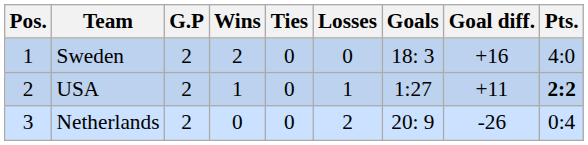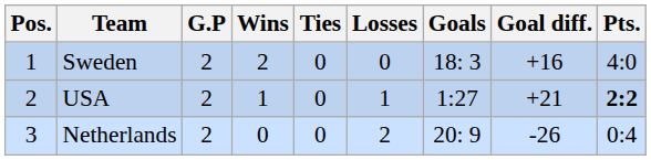USA | Goal diff.: +11 -> +21
